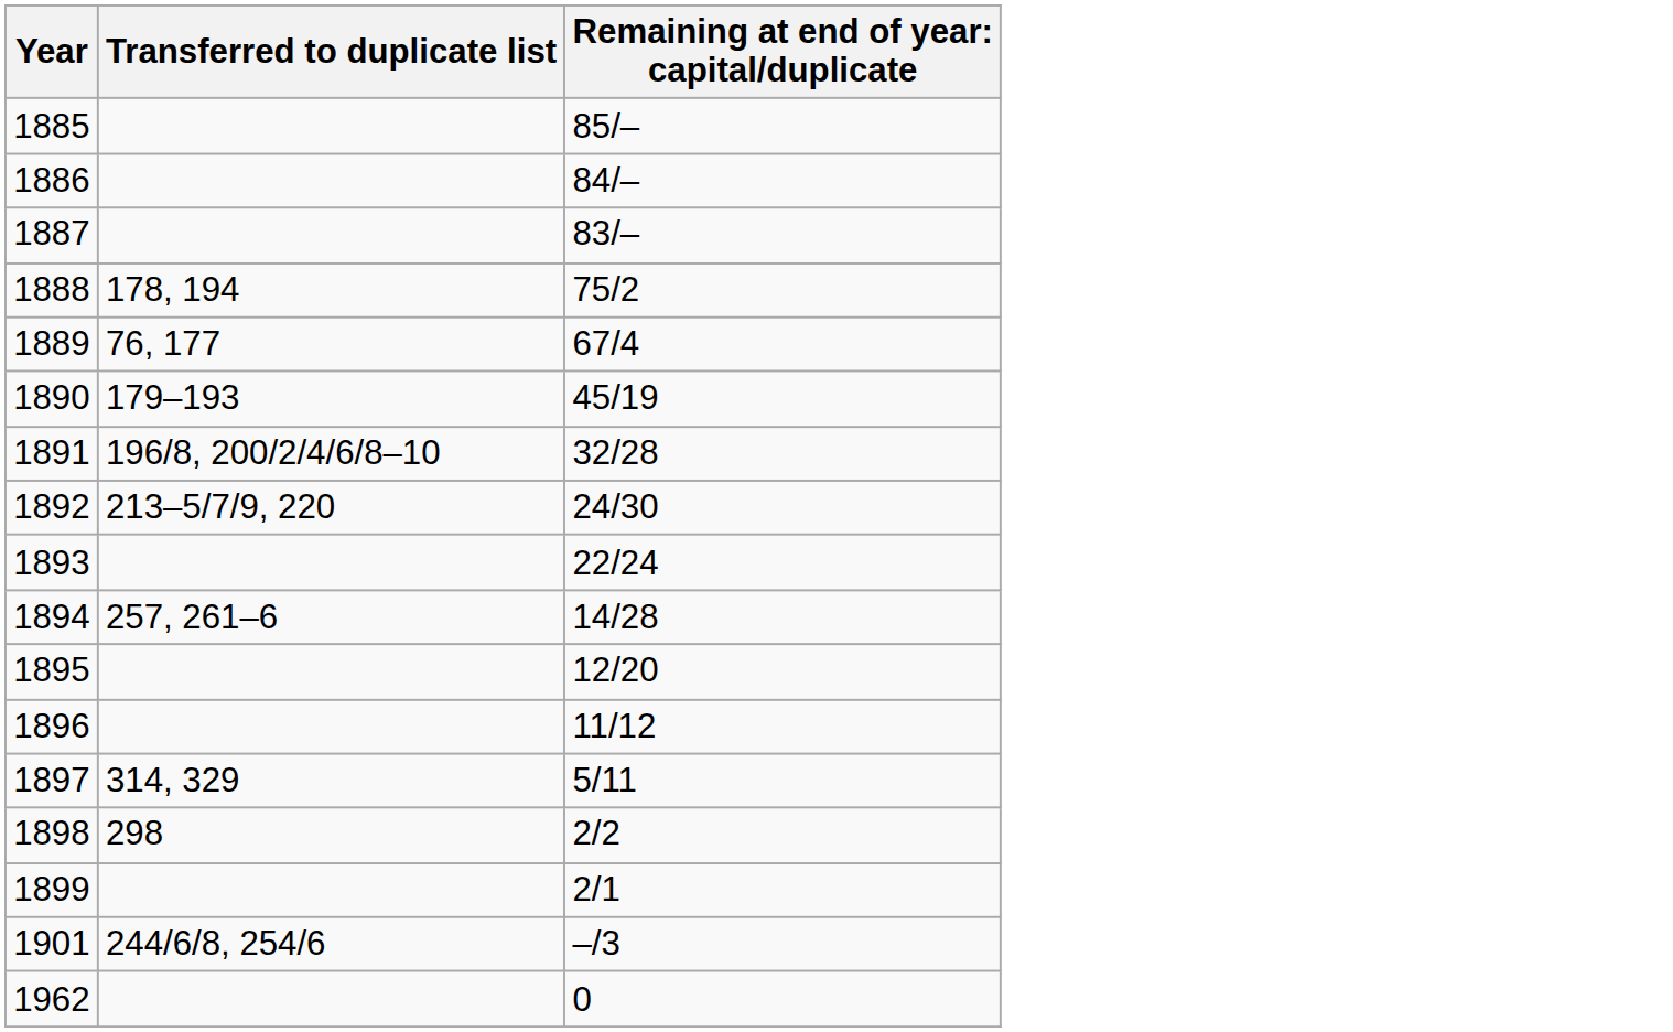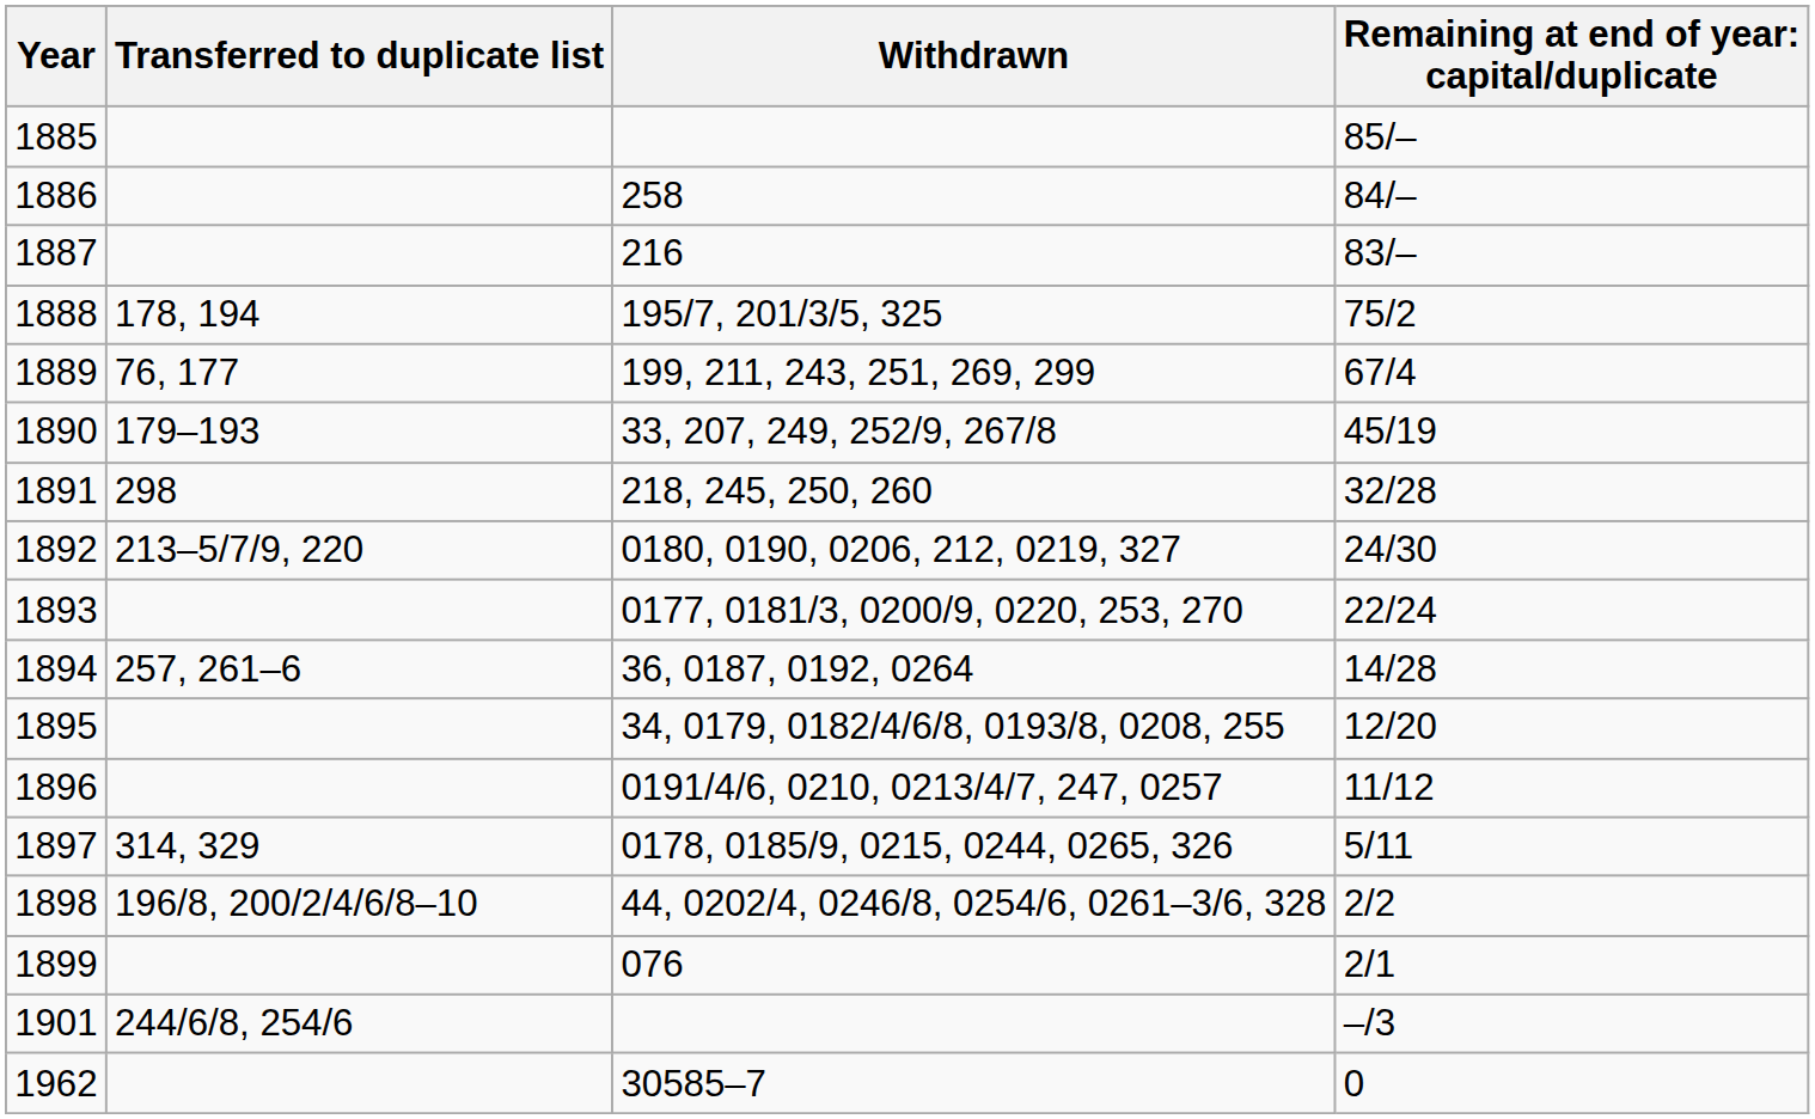+ column: Withdrawn | 258 | 216 | 195/7, 201/3/5, 325 | 199, 211, 243, 251, 269, 299 | 33, 207, 249, 252/9, 267/8 | 218, 245, 250, 260 | 0180, 0190, 0206, 212, 0219, 327 | 0177, 0181/3, 0200/9, 0220, 253, 270 | 36, 0187, 0192, 0264 | 34, 0179, 0182/4/6/8, 0193/8, 0208, 255 | 0191/4/6, 0210, 0213/4/7, 247, 0257 | 0178, 0185/9, 0215, 0244, 0265, 326 | 44, 0202/4, 0246/8, 0254/6, 0261–3/6, 328 | 076 | 30585–7
1891 | Transferred to duplicate list: 196/8, 200/2/4/6/8–10 -> 298
1898 | Transferred to duplicate list: 298 -> 196/8, 200/2/4/6/8–10
